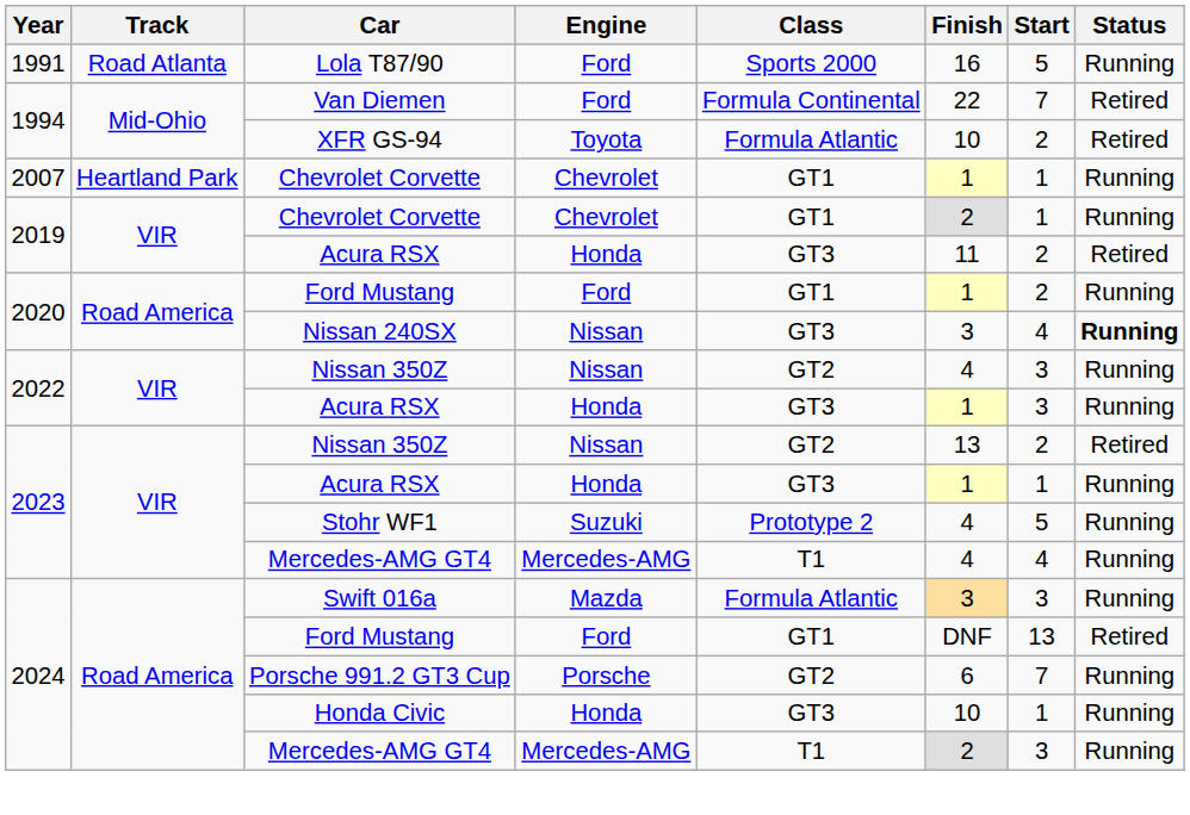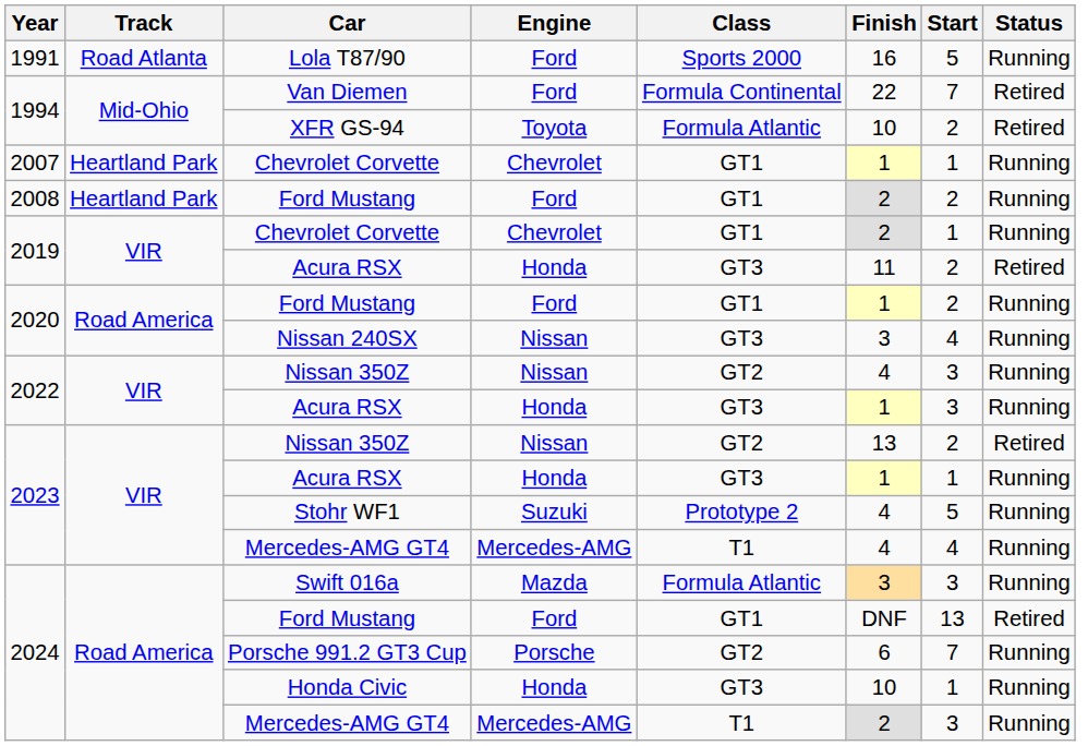+ row: 2008 | Heartland Park | Ford Mustang | Ford | GT1 | 2 | 2 | Running
Nissan 240SX | Status: bold -> normal
